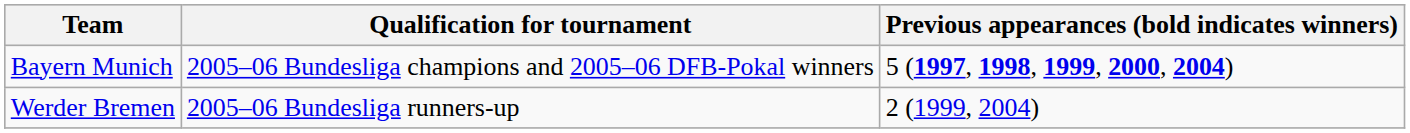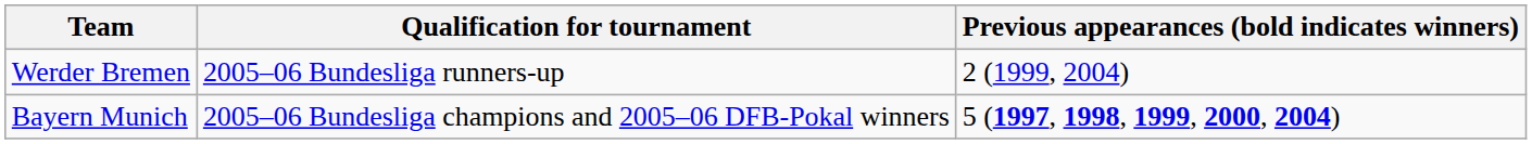rows swapped: Werder Bremen <-> Bayern Munich
